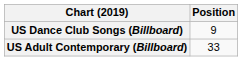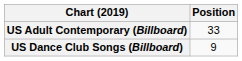rows swapped: US Adult Contemporary (Billboard) <-> US Dance Club Songs (Billboard)
